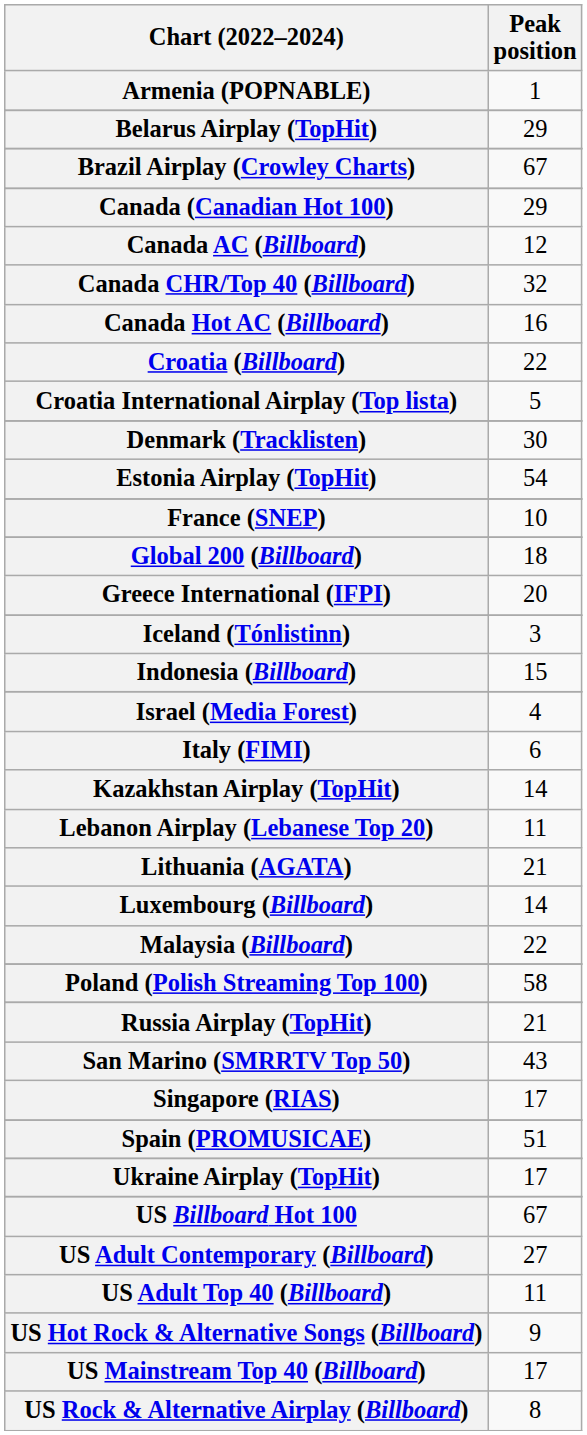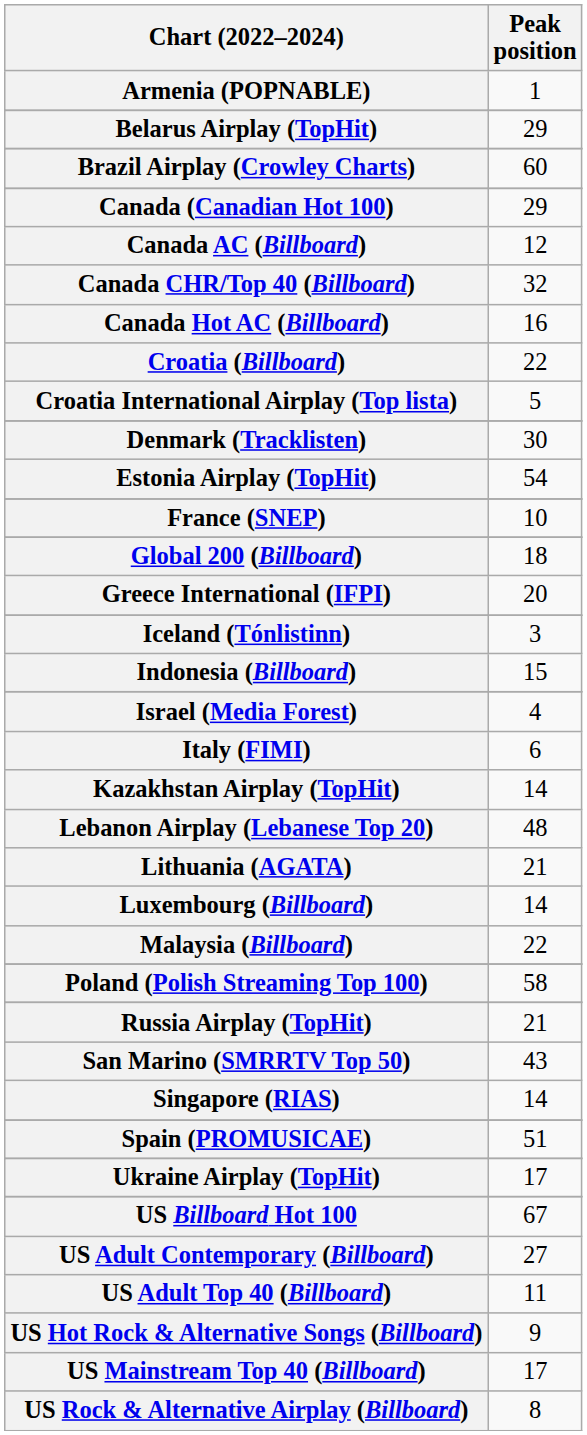Brazil Airplay (Crowley Charts) | Peak position: 67 -> 60
Lebanon Airplay (Lebanese Top 20) | Peak position: 11 -> 48
Singapore (RIAS) | Peak position: 17 -> 14
